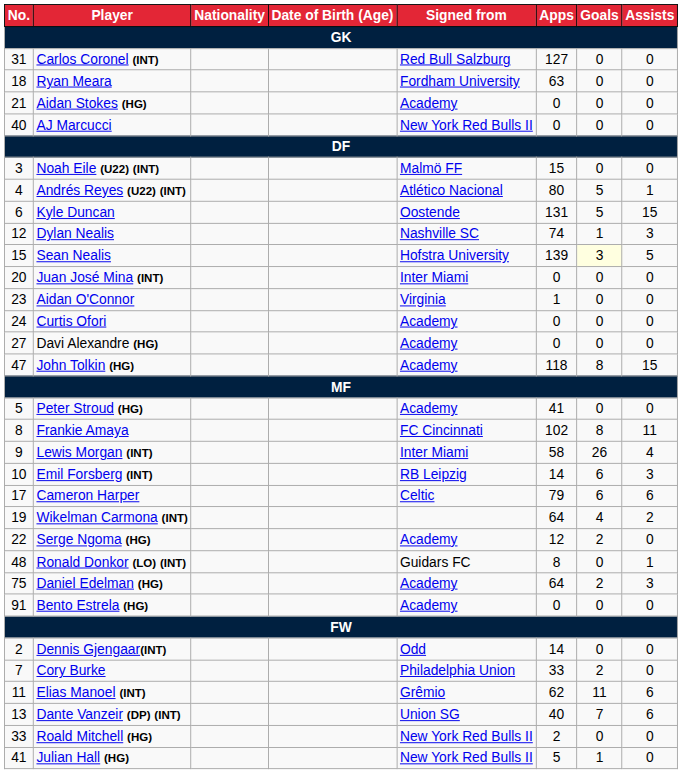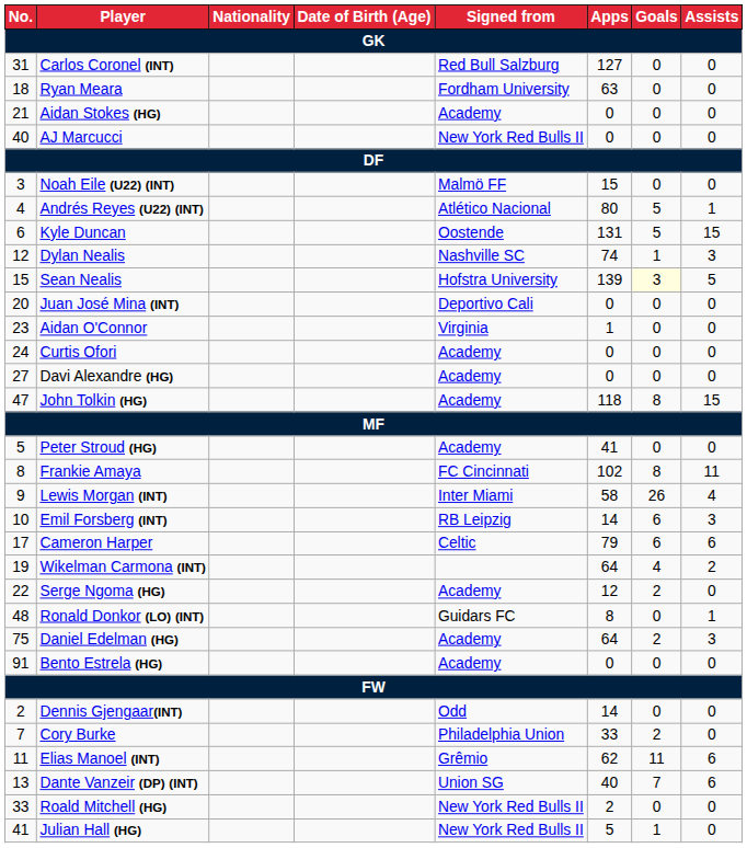Juan José Mina (INT) | Signed from: Inter Miami -> Deportivo Cali
